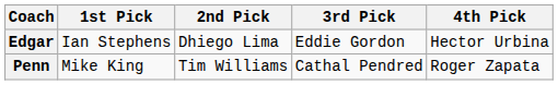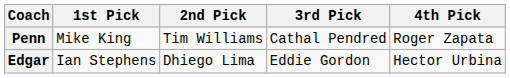rows swapped: Edgar <-> Penn
